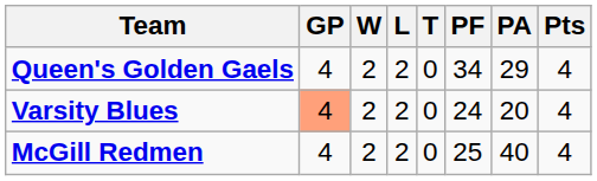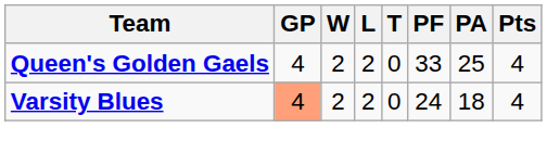Queen's Golden Gaels | PF: 34 -> 33
Queen's Golden Gaels | PA: 29 -> 25
Varsity Blues | PA: 20 -> 18
- row: McGill Redmen | 4 | 2 | 2 | 0 | 25 | 40 | 4
